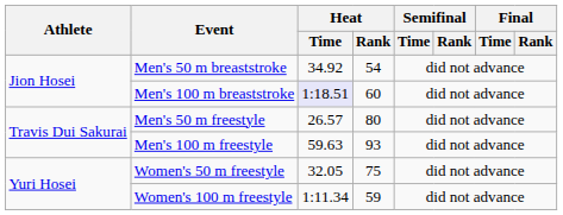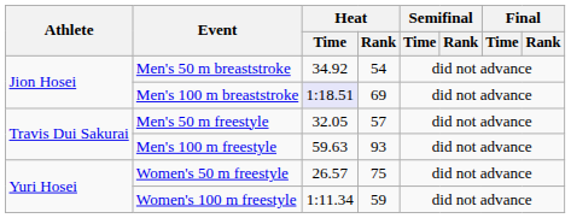Men's 100 m breaststroke | Heat / Rank: 60 -> 69
Men's 50 m freestyle | Heat / Time: 26.57 -> 32.05
Men's 50 m freestyle | Heat / Rank: 80 -> 57
Women's 50 m freestyle | Heat / Time: 32.05 -> 26.57
